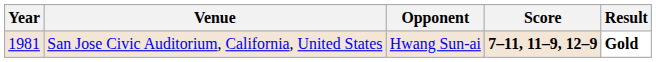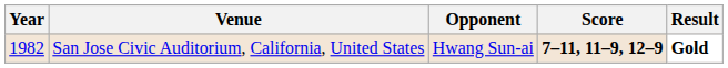San Jose Civic Auditorium, California, United States | Year: 1981 -> 1982
